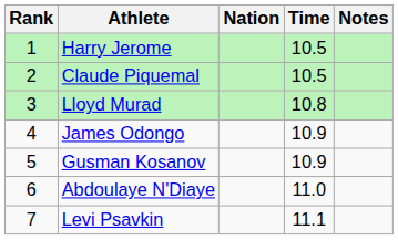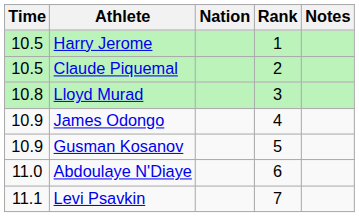columns swapped: Rank <-> Time
